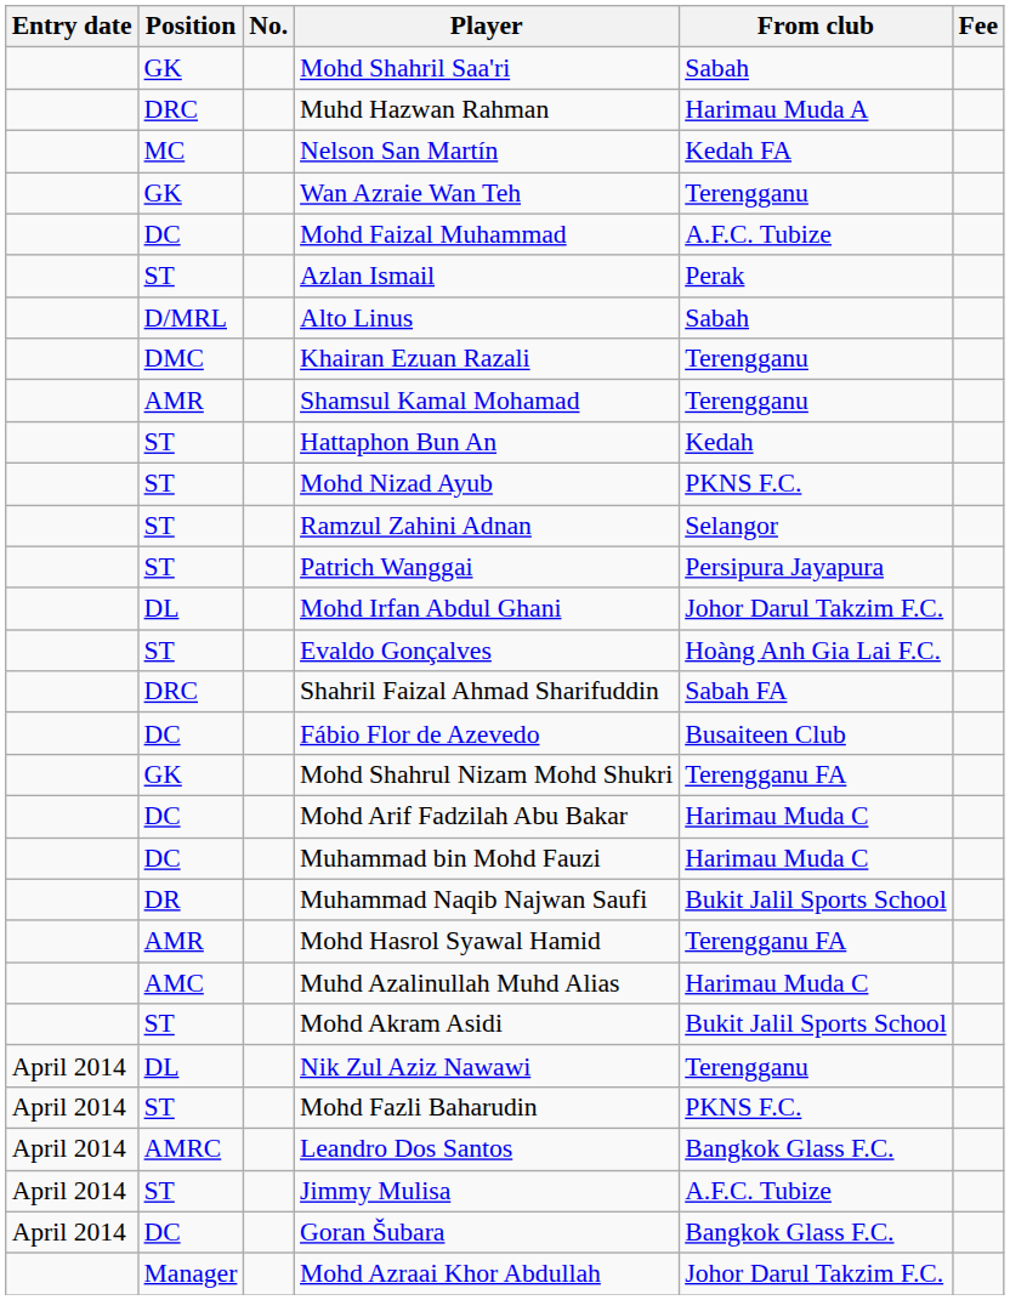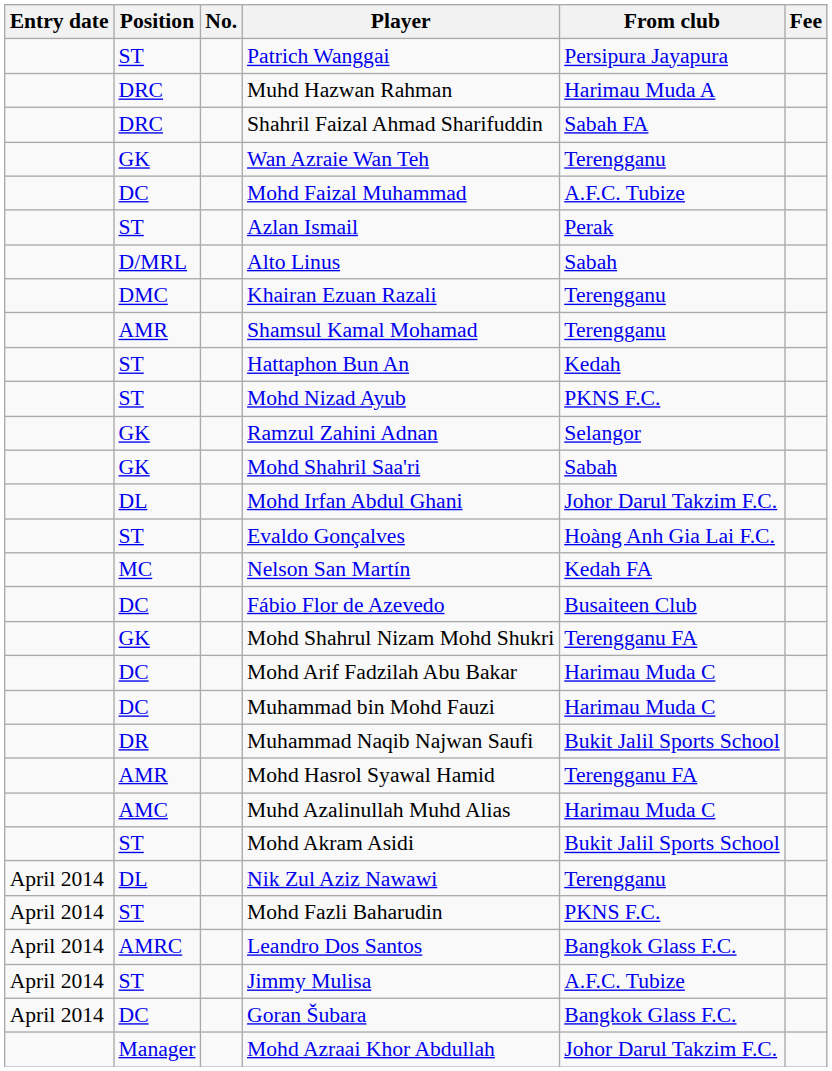rows swapped: Patrich Wanggai <-> Mohd Shahril Saa'ri
rows swapped: Shahril Faizal Ahmad Sharifuddin <-> Nelson San Martín
Ramzul Zahini Adnan | Position: ST -> GK
